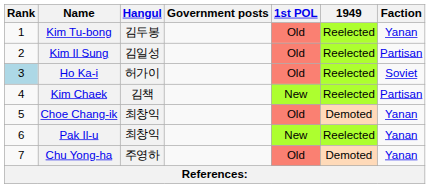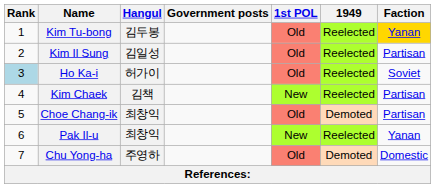Kim Tu-bong | Faction: no background -> gold background
Choe Chang-ik | Faction: Yanan -> Partisan
Chu Yong-ha | Faction: Yanan -> Domestic
